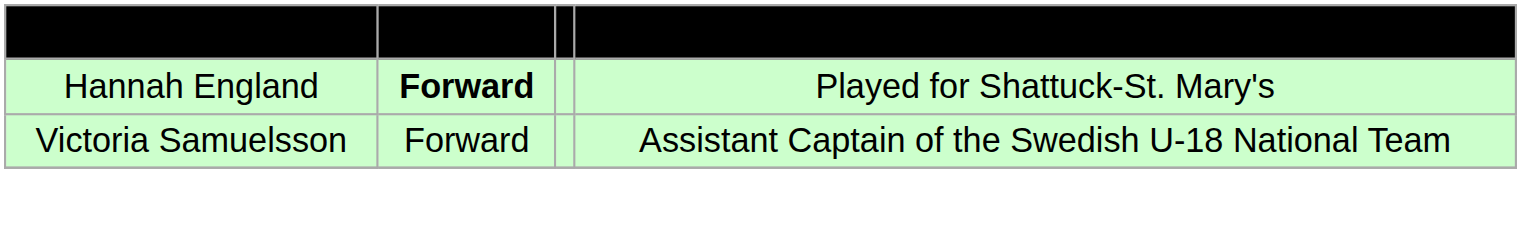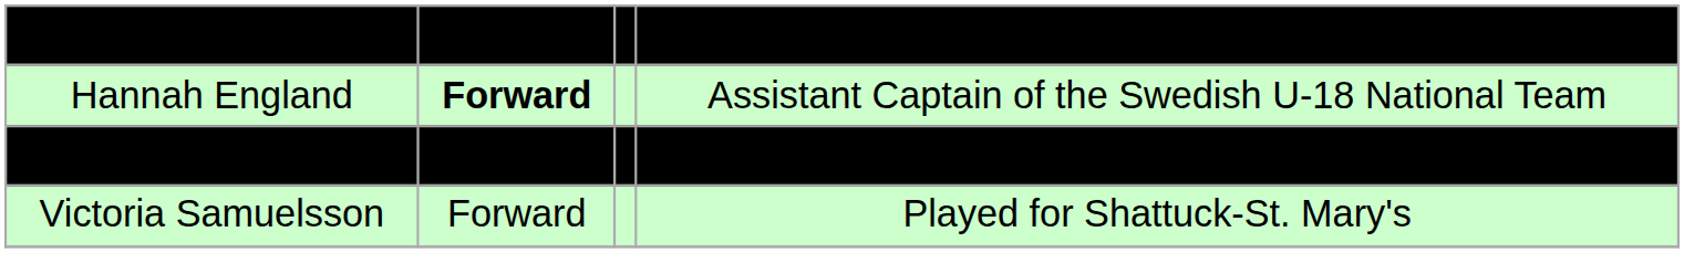Hannah England | column 4: Played for Shattuck-St. Mary's -> Assistant Captain of the Swedish U-18 National Team
+ row: Meike Meilleur | Forward | Attended St. Mary's Academy
Victoria Samuelsson | column 4: Assistant Captain of the Swedish U-18 National Team -> Played for Shattuck-St. Mary's
